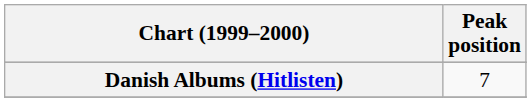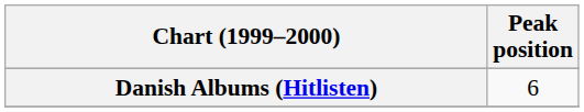Danish Albums (Hitlisten) | Peak position: 7 -> 6
